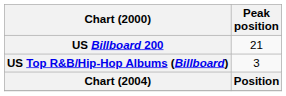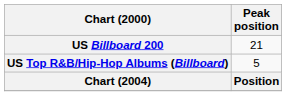US Top R&B/Hip-Hop Albums (Billboard) | Peak position: 3 -> 5
